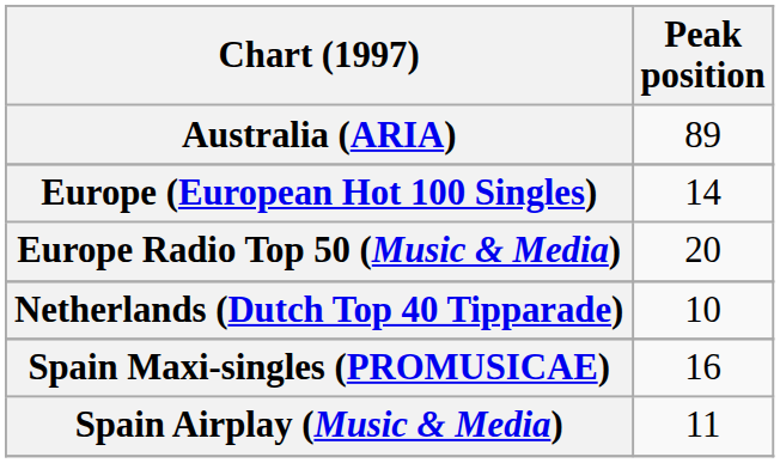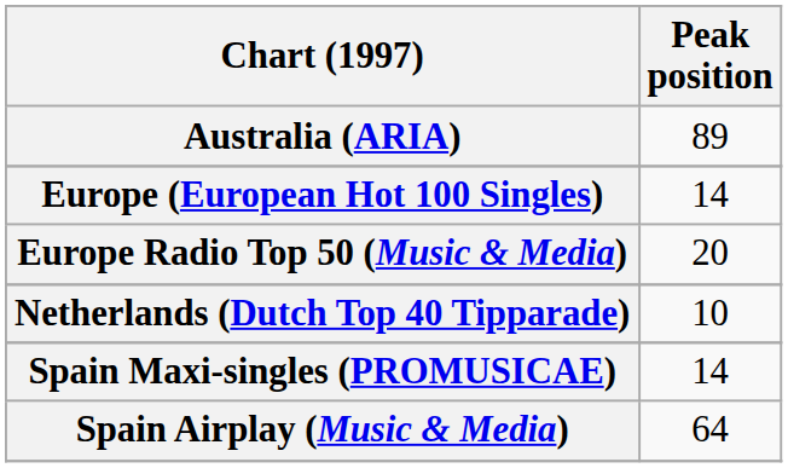Spain Maxi-singles (PROMUSICAE) | Peak position: 16 -> 14
Spain Airplay (Music & Media) | Peak position: 11 -> 64
